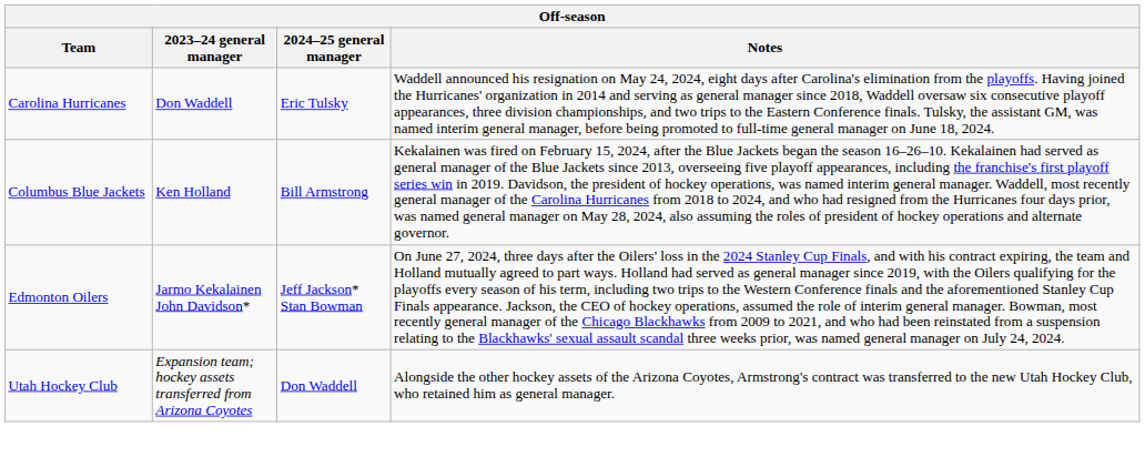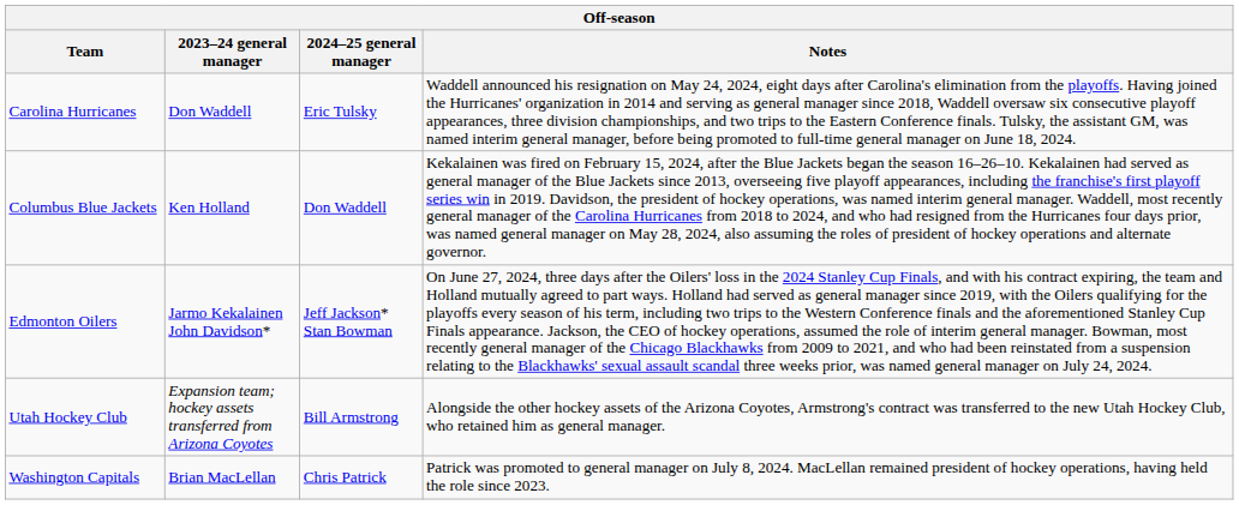Columbus Blue Jackets | 2024–25 general manager: Bill Armstrong -> Don Waddell
Utah Hockey Club | 2024–25 general manager: Don Waddell -> Bill Armstrong
+ row: Washington Capitals | Brian MacLellan | Chris Patrick | Patrick was promoted to general manager on July 8, 2024. MacLellan remained president of hockey operations, having held the role since 2023.
